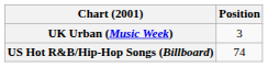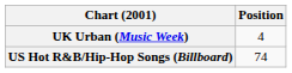UK Urban (Music Week) | Position: 3 -> 4
